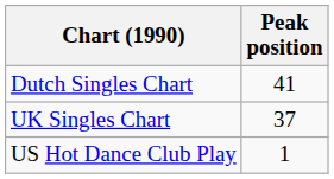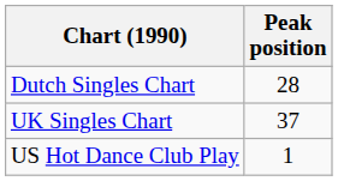Dutch Singles Chart | Peak position: 41 -> 28
